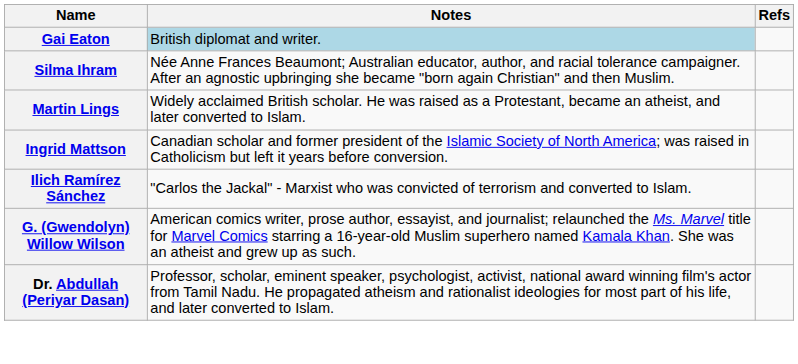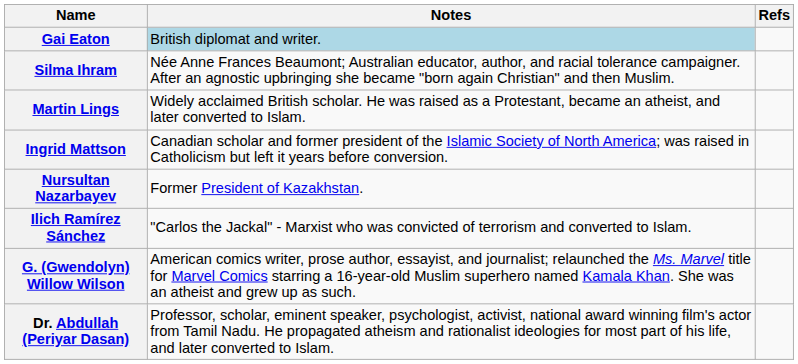+ row: Nursultan Nazarbayev | Former President of Kazakhstan.
